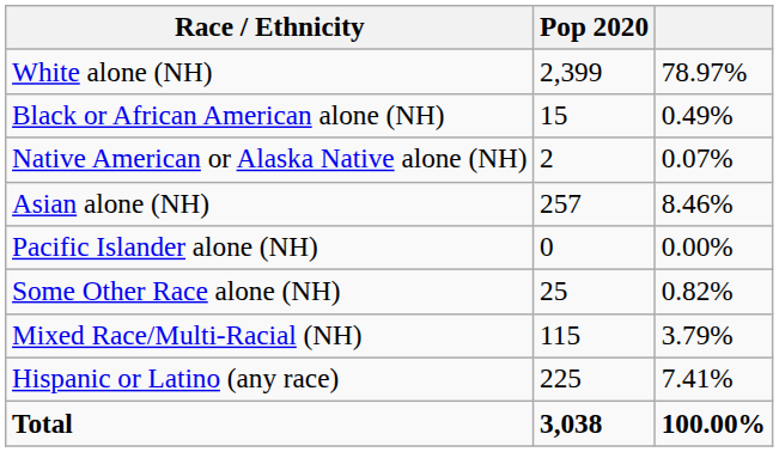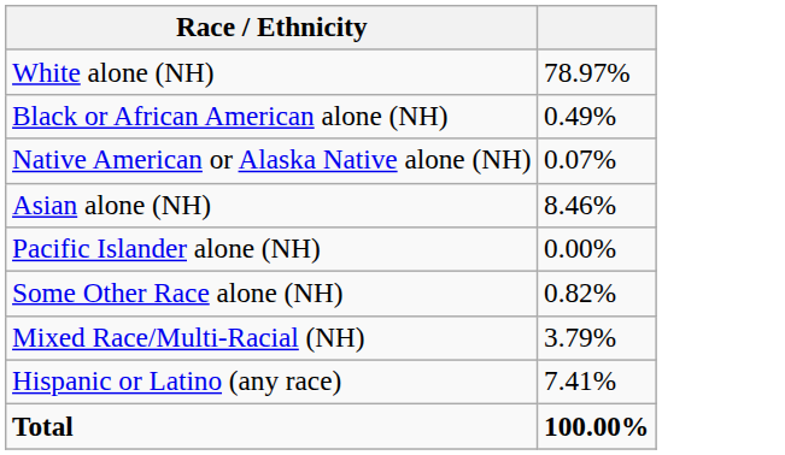- column: Pop 2020 | 2,399 | 15 | 2 | 257 | 0 | 25 | 115 | 225 | 3,038
